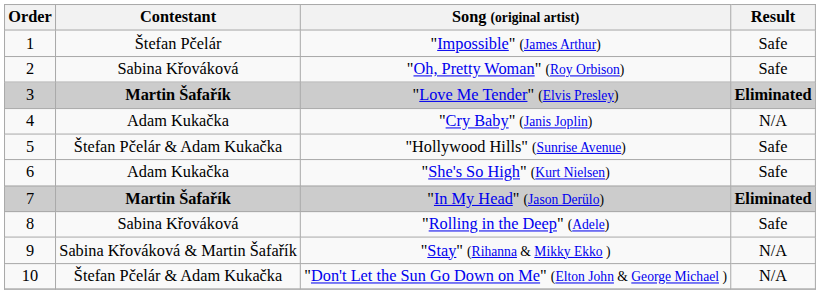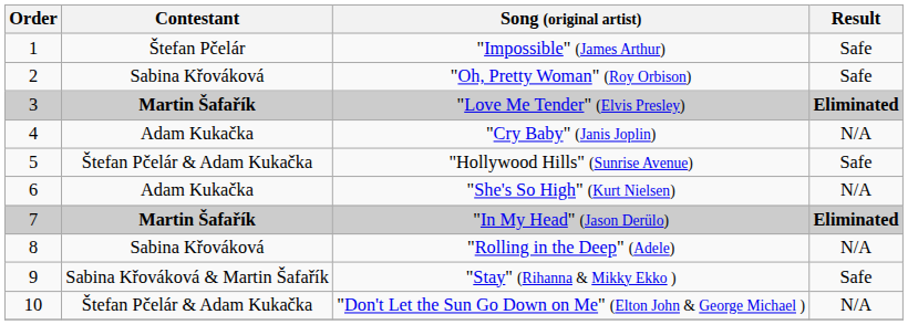"She's So High" (Kurt Nielsen) | Result: Safe -> N/A
"Rolling in the Deep" (Adele) | Result: Safe -> N/A
"Stay" (Rihanna & Mikky Ekko ) | Result: N/A -> Safe
